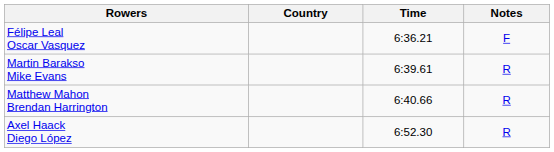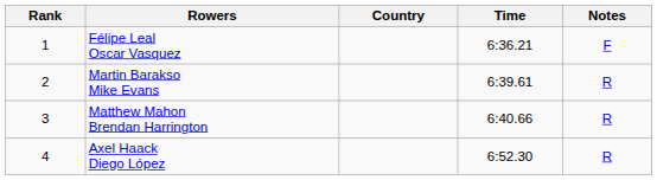+ column: Rank | 1 | 2 | 3 | 4
